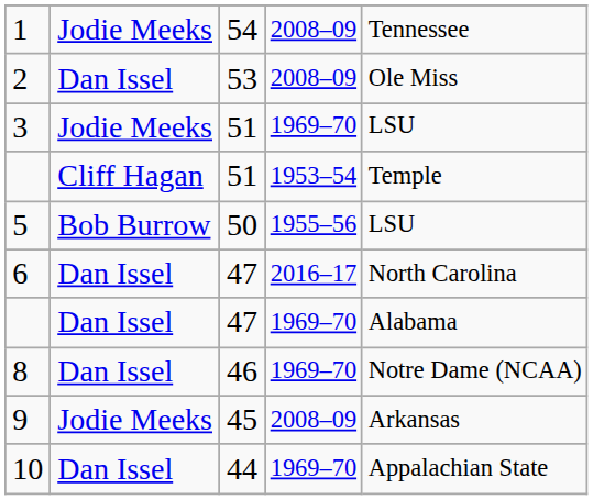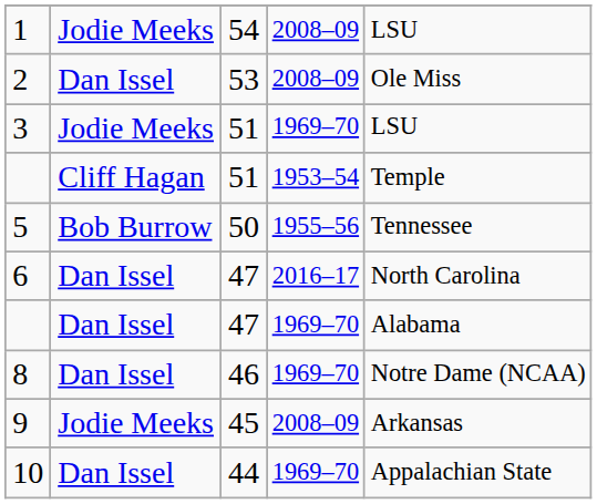1 | column 5: Tennessee -> LSU
5 | column 5: LSU -> Tennessee
